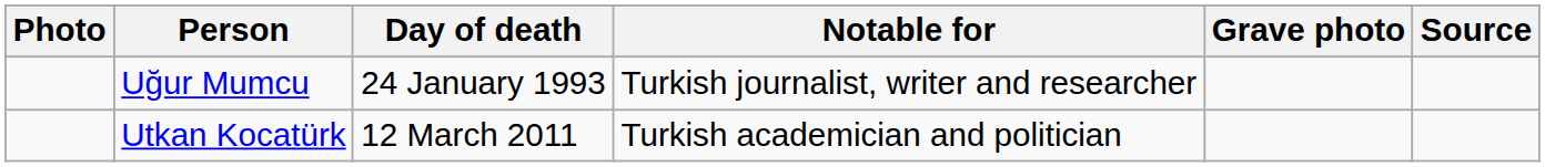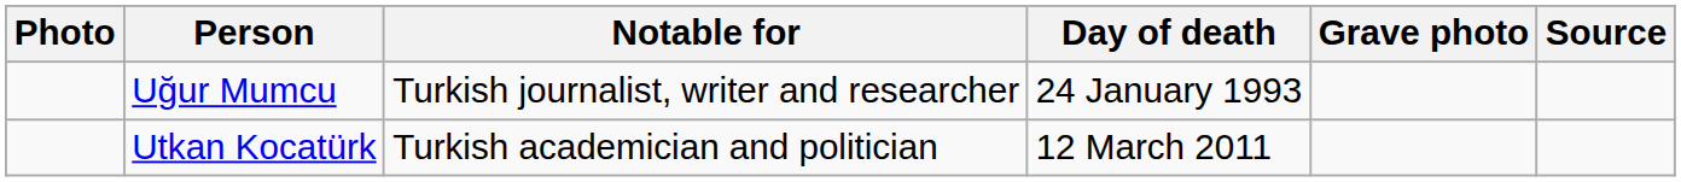columns swapped: Notable for <-> Day of death
